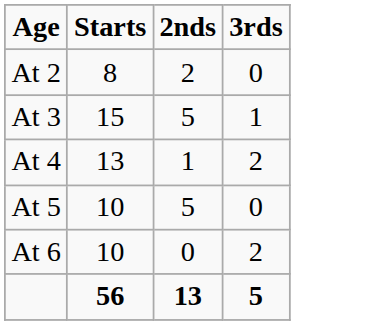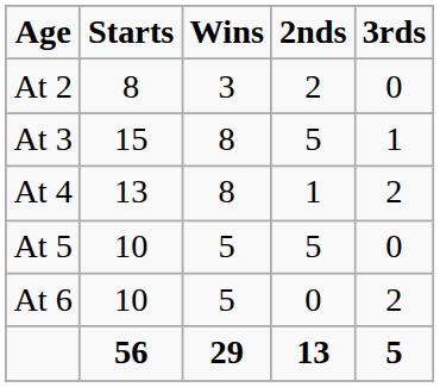+ column: Wins | 3 | 8 | 8 | 5 | 5 | 29
